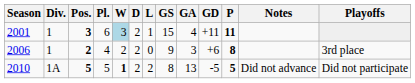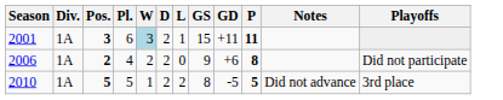- column: GA | 4 | 3 | 13
2001 | Div.: 1 -> 1A
2006 | Div.: 1 -> 1A
2006 | Playoffs: 3rd place -> Did not participate
2010 | W: bold -> normal
2010 | Playoffs: Did not participate -> 3rd place
